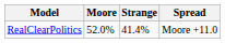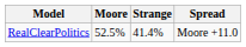RealClearPolitics | Moore: 52.0% -> 52.5%
